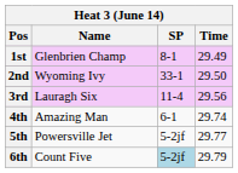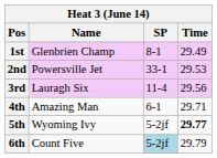2nd | Name: Wyoming Ivy -> Powersville Jet
2nd | Time: 29.50 -> 29.53
4th | Time: 29.74 -> 29.71
5th | Name: Powersville Jet -> Wyoming Ivy
5th | Time: normal -> bold
